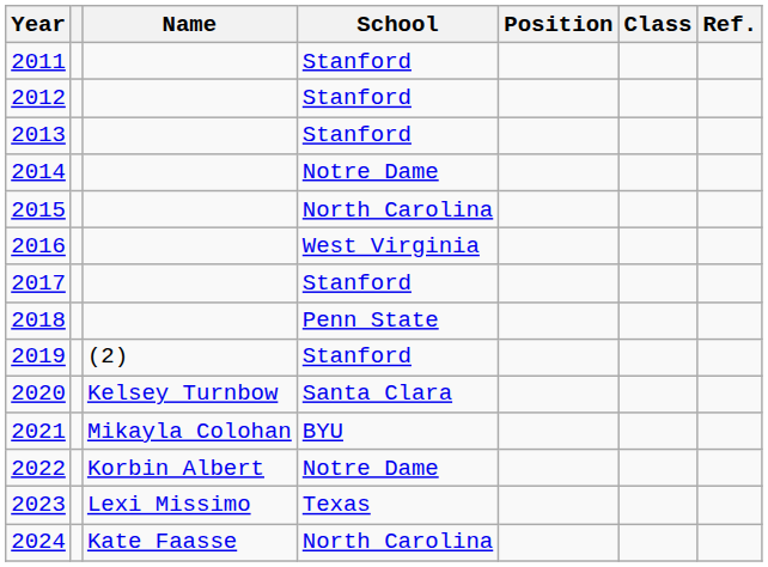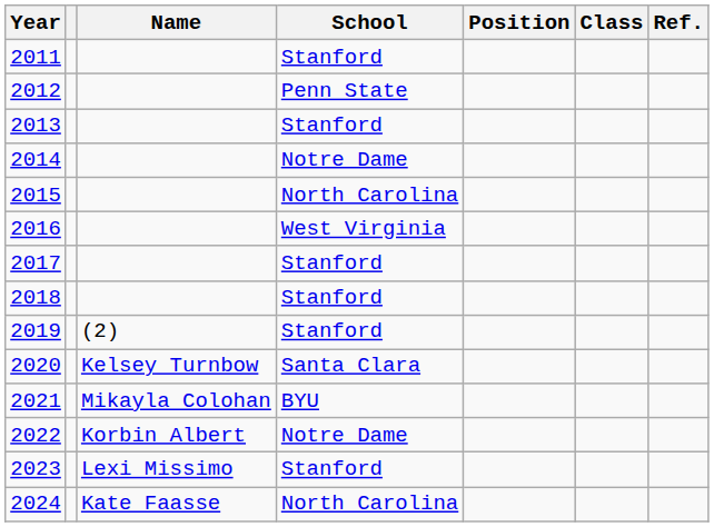2012 | School: Stanford -> Penn State
2018 | School: Penn State -> Stanford
2023 | School: Texas -> Stanford
